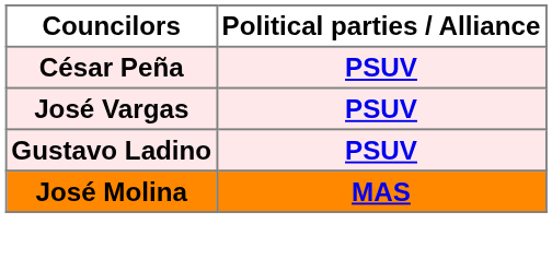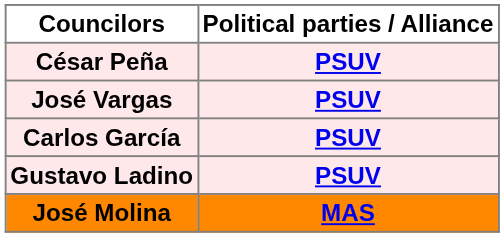+ row: Carlos García | PSUV
